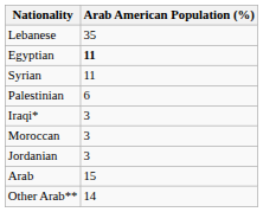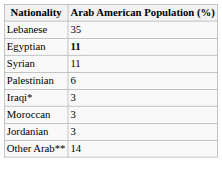- row: Arab | 15
